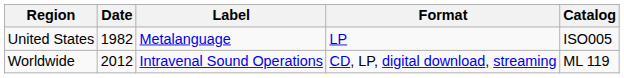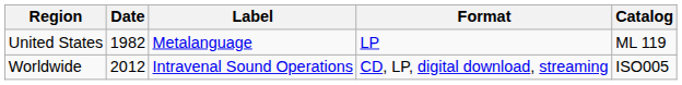United States | Catalog: ISO005 -> ML 119
Worldwide | Catalog: ML 119 -> ISO005
